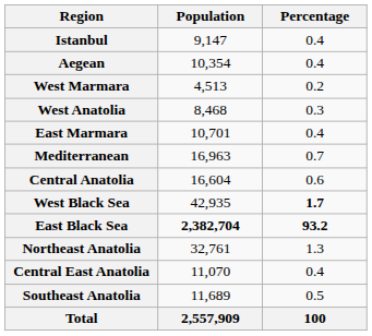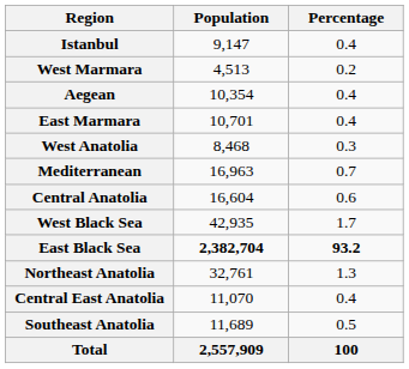rows swapped: West Marmara <-> Aegean
rows swapped: East Marmara <-> West Anatolia
West Black Sea | Percentage: bold -> normal
